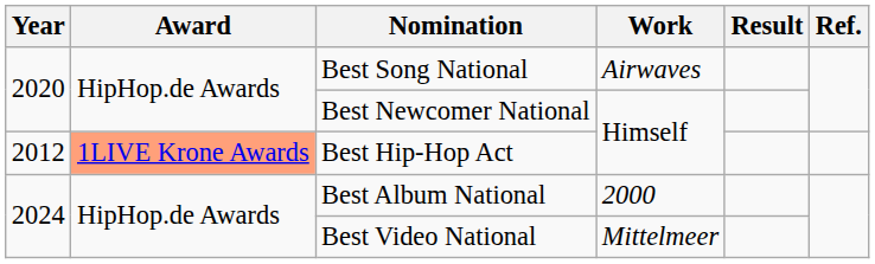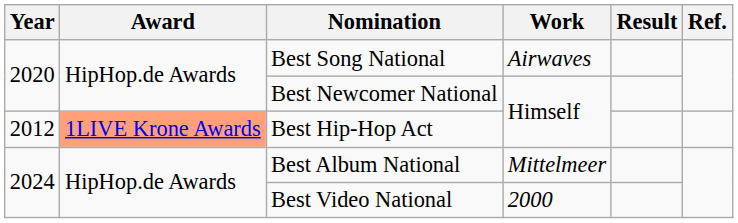Best Album National | Work: 2000 -> Mittelmeer
Best Video National | Work: Mittelmeer -> 2000
